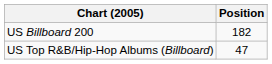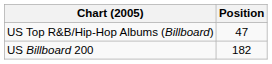rows swapped: US Billboard 200 <-> US Top R&B/Hip-Hop Albums (Billboard)
